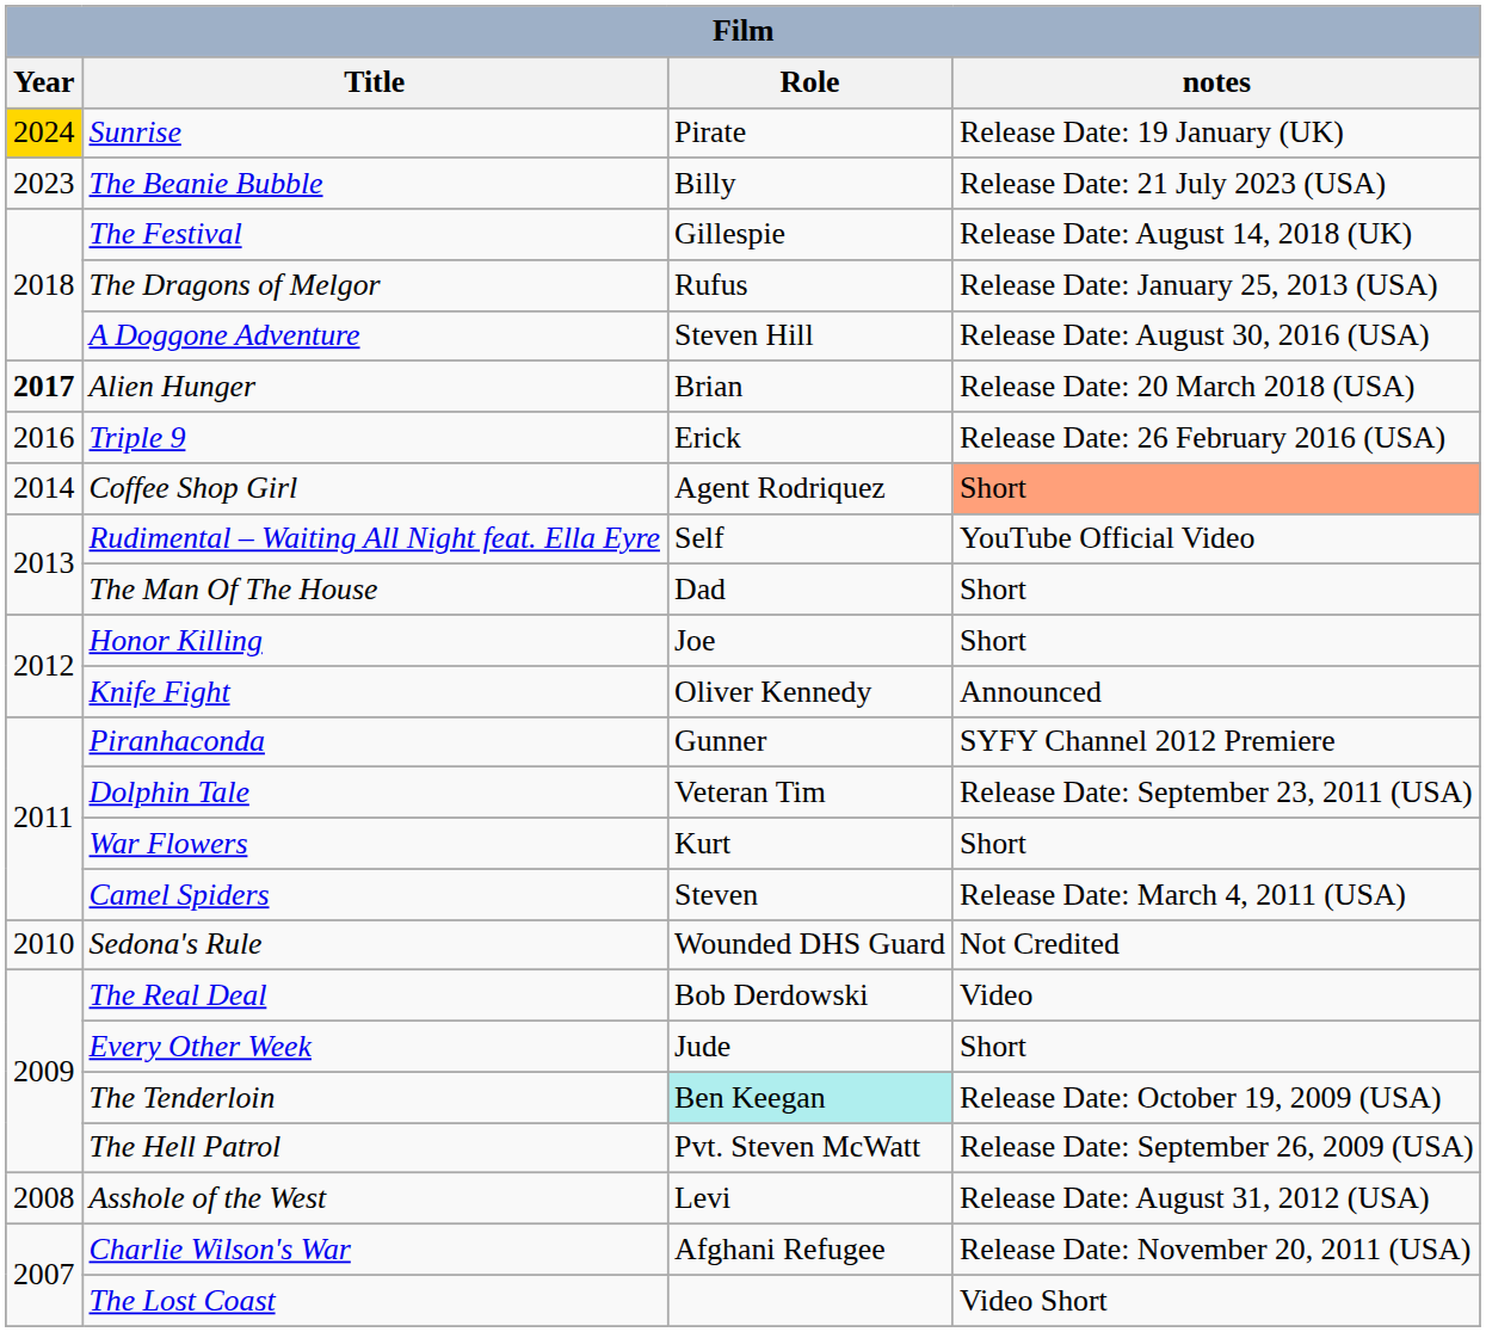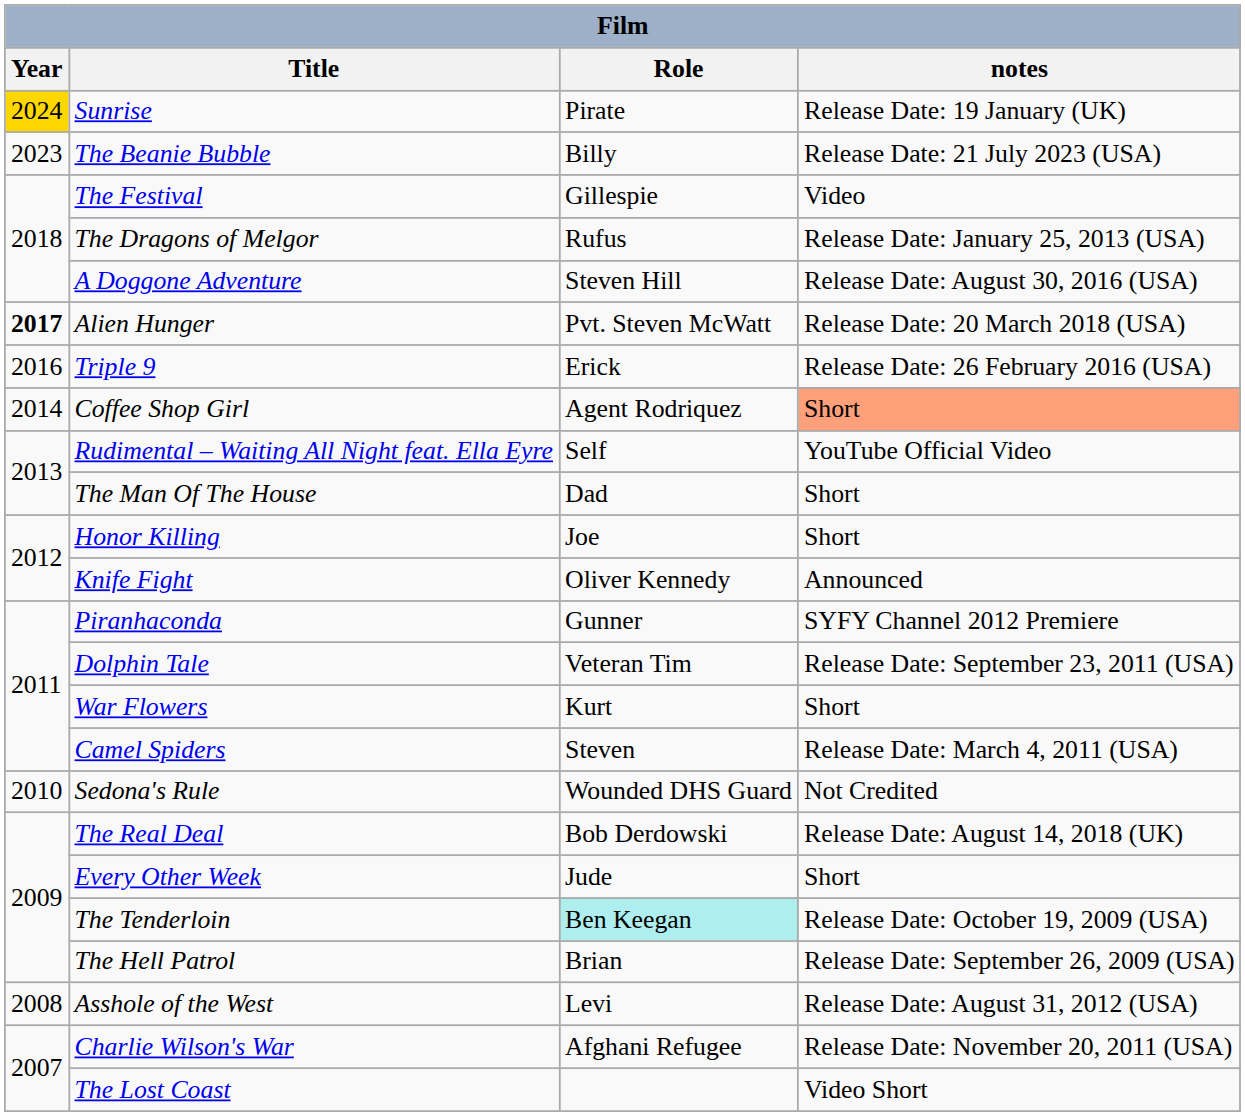The Festival | notes: Release Date: August 14, 2018 (UK) -> Video
Alien Hunger | Role: Brian -> Pvt. Steven McWatt
The Real Deal | notes: Video -> Release Date: August 14, 2018 (UK)
The Hell Patrol | Role: Pvt. Steven McWatt -> Brian
